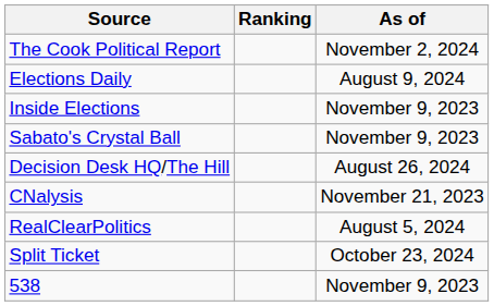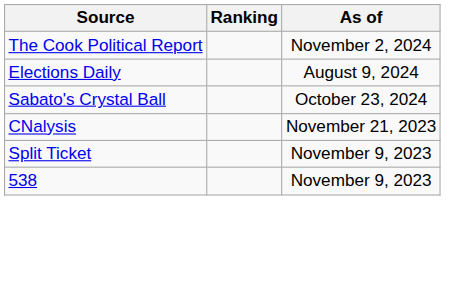- row: Inside Elections | November 9, 2023
Sabato's Crystal Ball | As of: November 9, 2023 -> October 23, 2024
- row: Decision Desk HQ/The Hill | August 26, 2024
- row: RealClearPolitics | August 5, 2024
Split Ticket | As of: October 23, 2024 -> November 9, 2023
